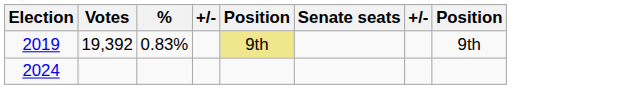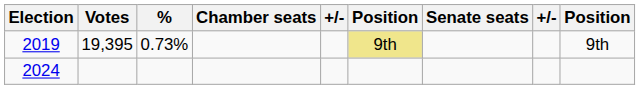+ column: Chamber seats
2019 | Votes: 19,392 -> 19,395
2019 | %: 0.83% -> 0.73%
